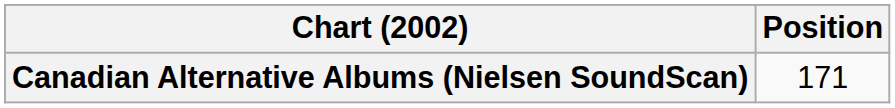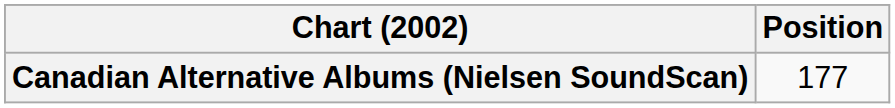Canadian Alternative Albums (Nielsen SoundScan) | Position: 171 -> 177
